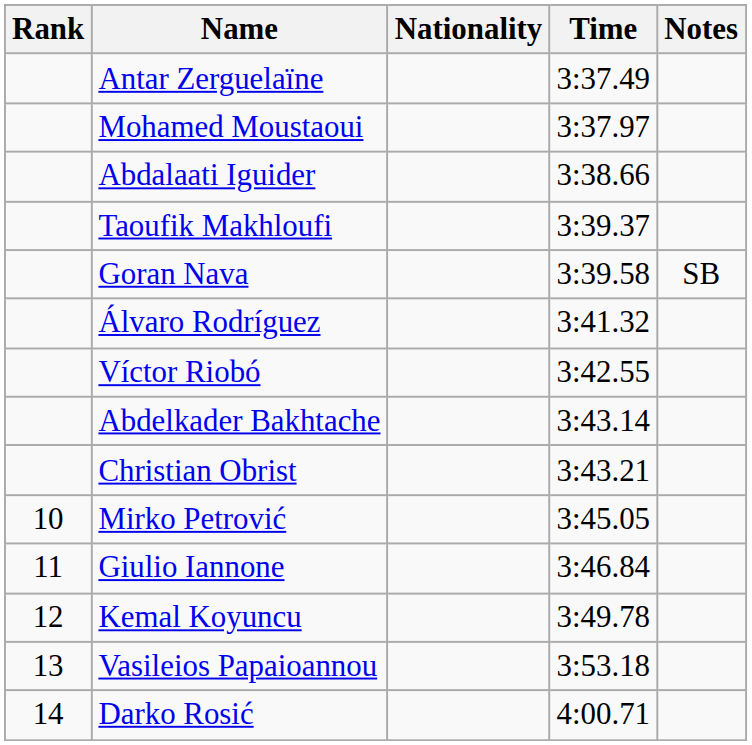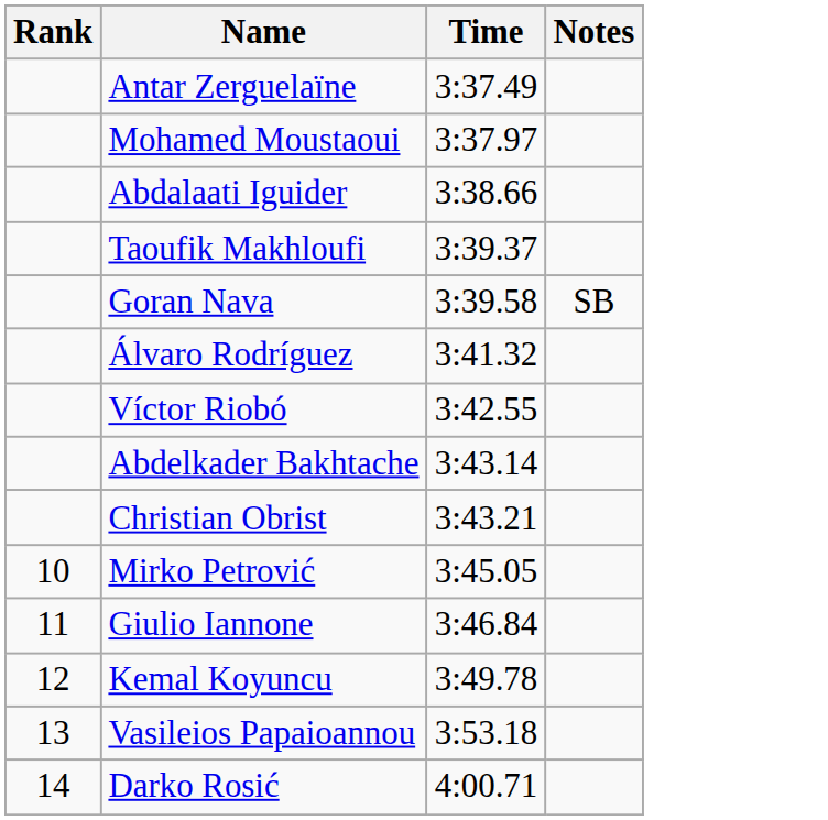- column: Nationality
